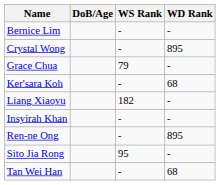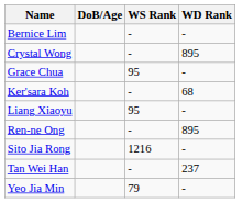Grace Chua | WS Rank: 79 -> 95
Liang Xiaoyu | WS Rank: 182 -> 95
- row: Insyirah Khan | - | -
Sito Jia Rong | WS Rank: 95 -> 1216
Tan Wei Han | WD Rank: 68 -> 237
+ row: Yeo Jia Min | 79 | -
